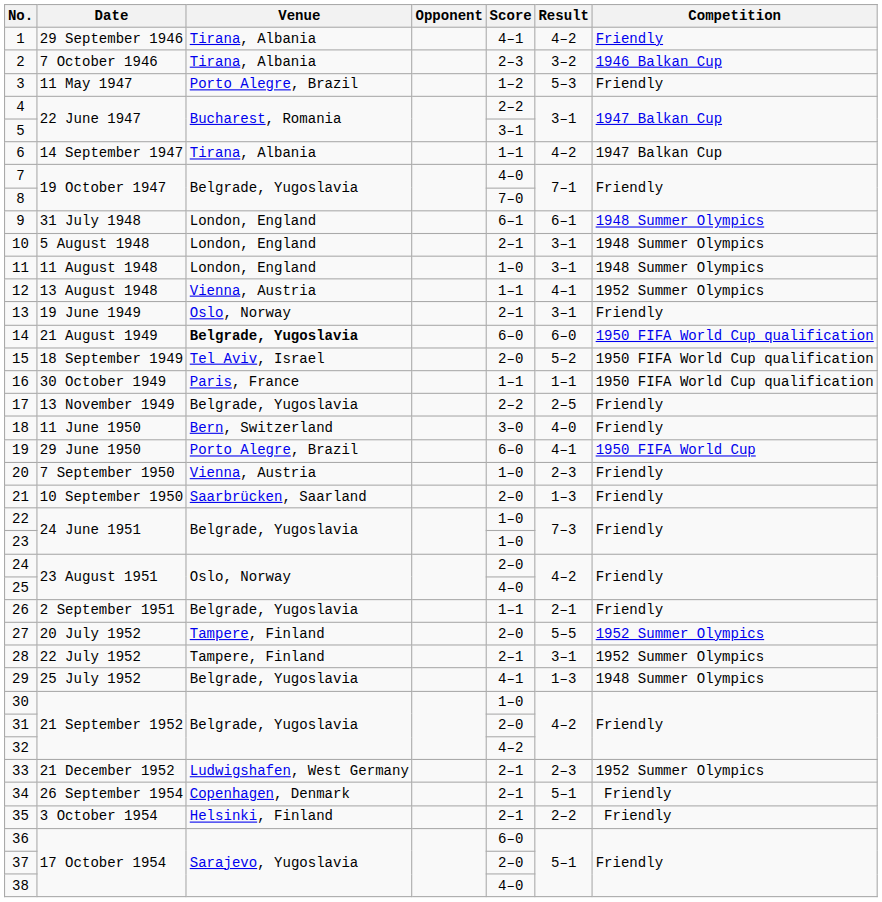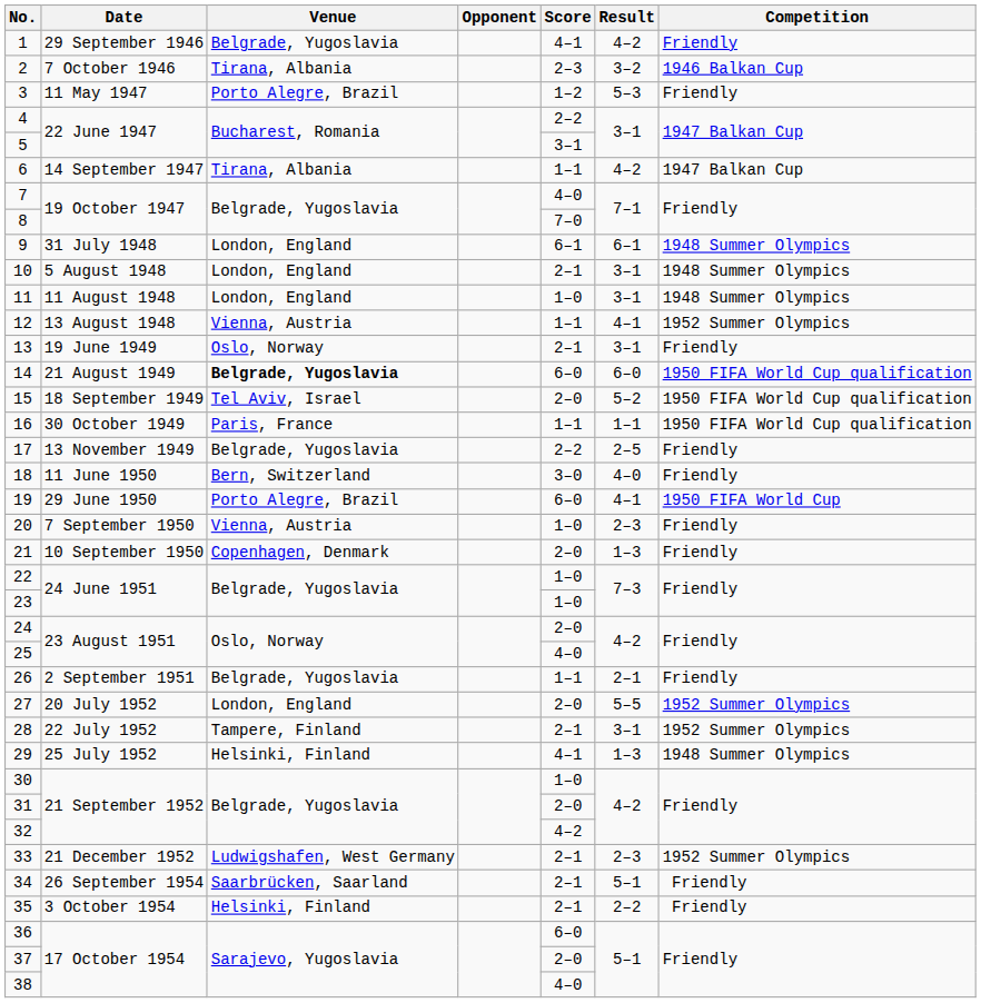1 | Venue: Tirana, Albania -> Belgrade, Yugoslavia
21 | Venue: Saarbrücken, Saarland -> Copenhagen, Denmark
27 | Venue: Tampere, Finland -> London, England
29 | Venue: Belgrade, Yugoslavia -> Helsinki, Finland
34 | Venue: Copenhagen, Denmark -> Saarbrücken, Saarland
